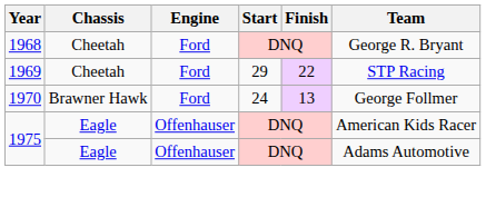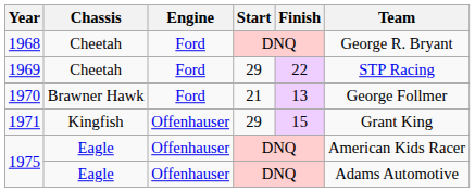1970 | Start: 24 -> 21
+ row: 1971 | Kingfish | Offenhauser | 29 | 15 | Grant King
